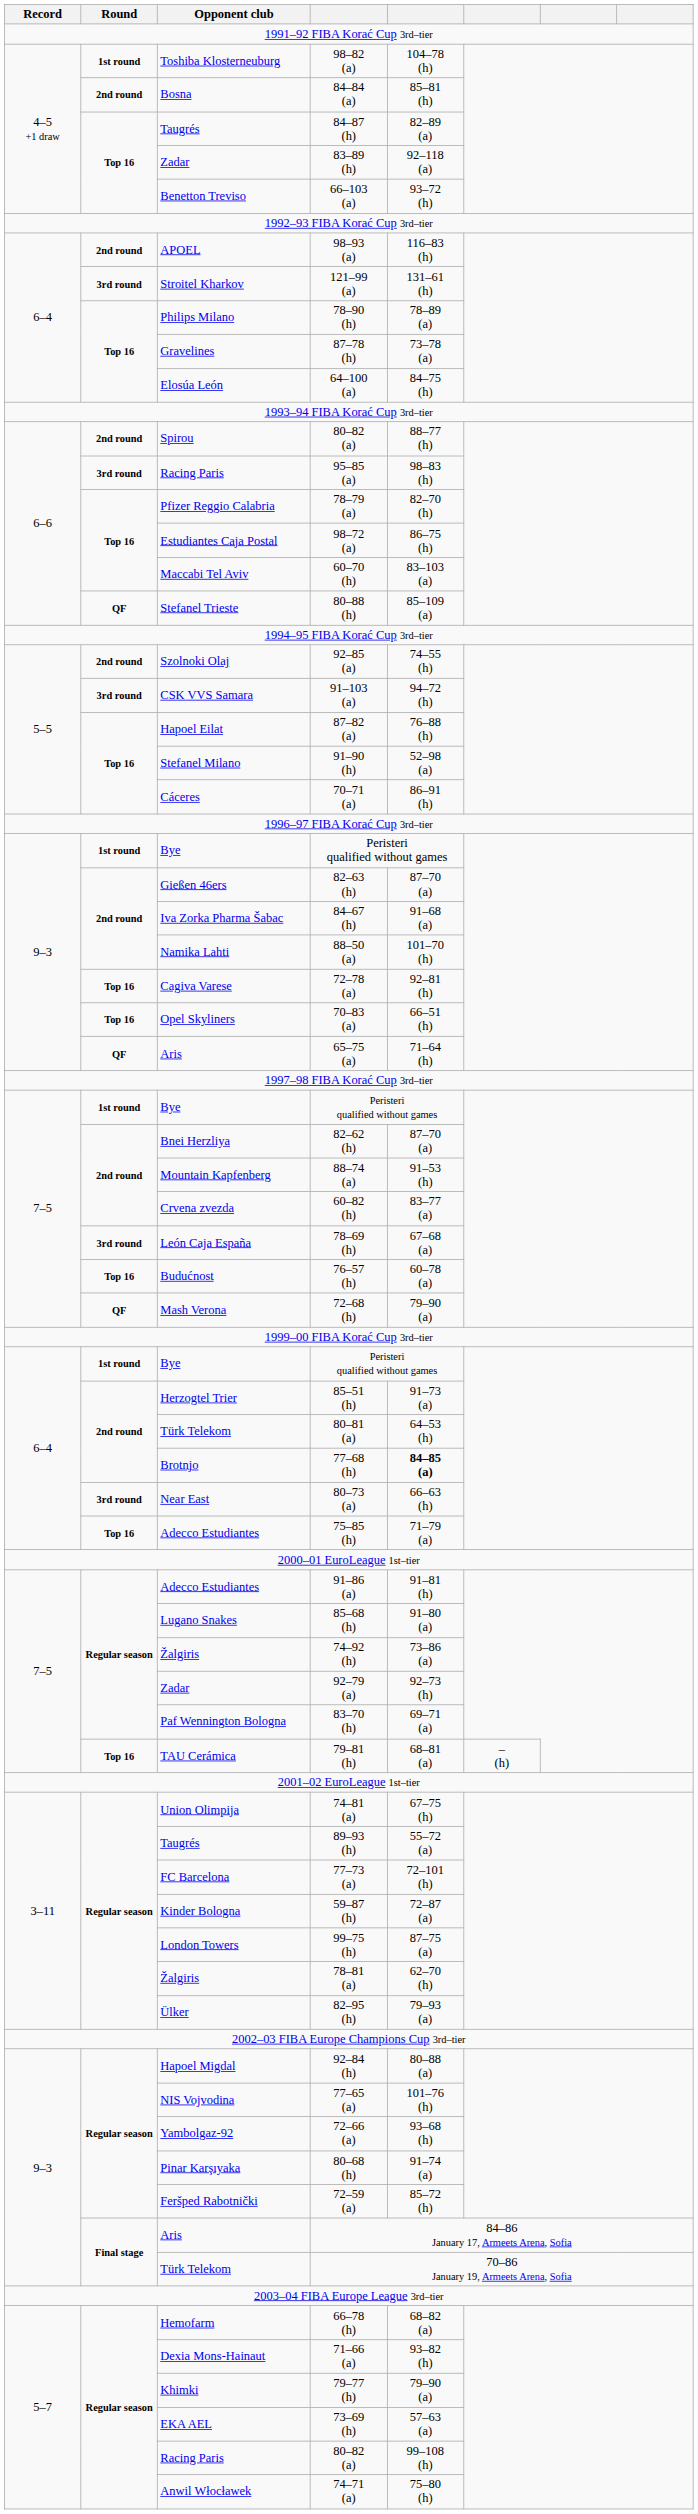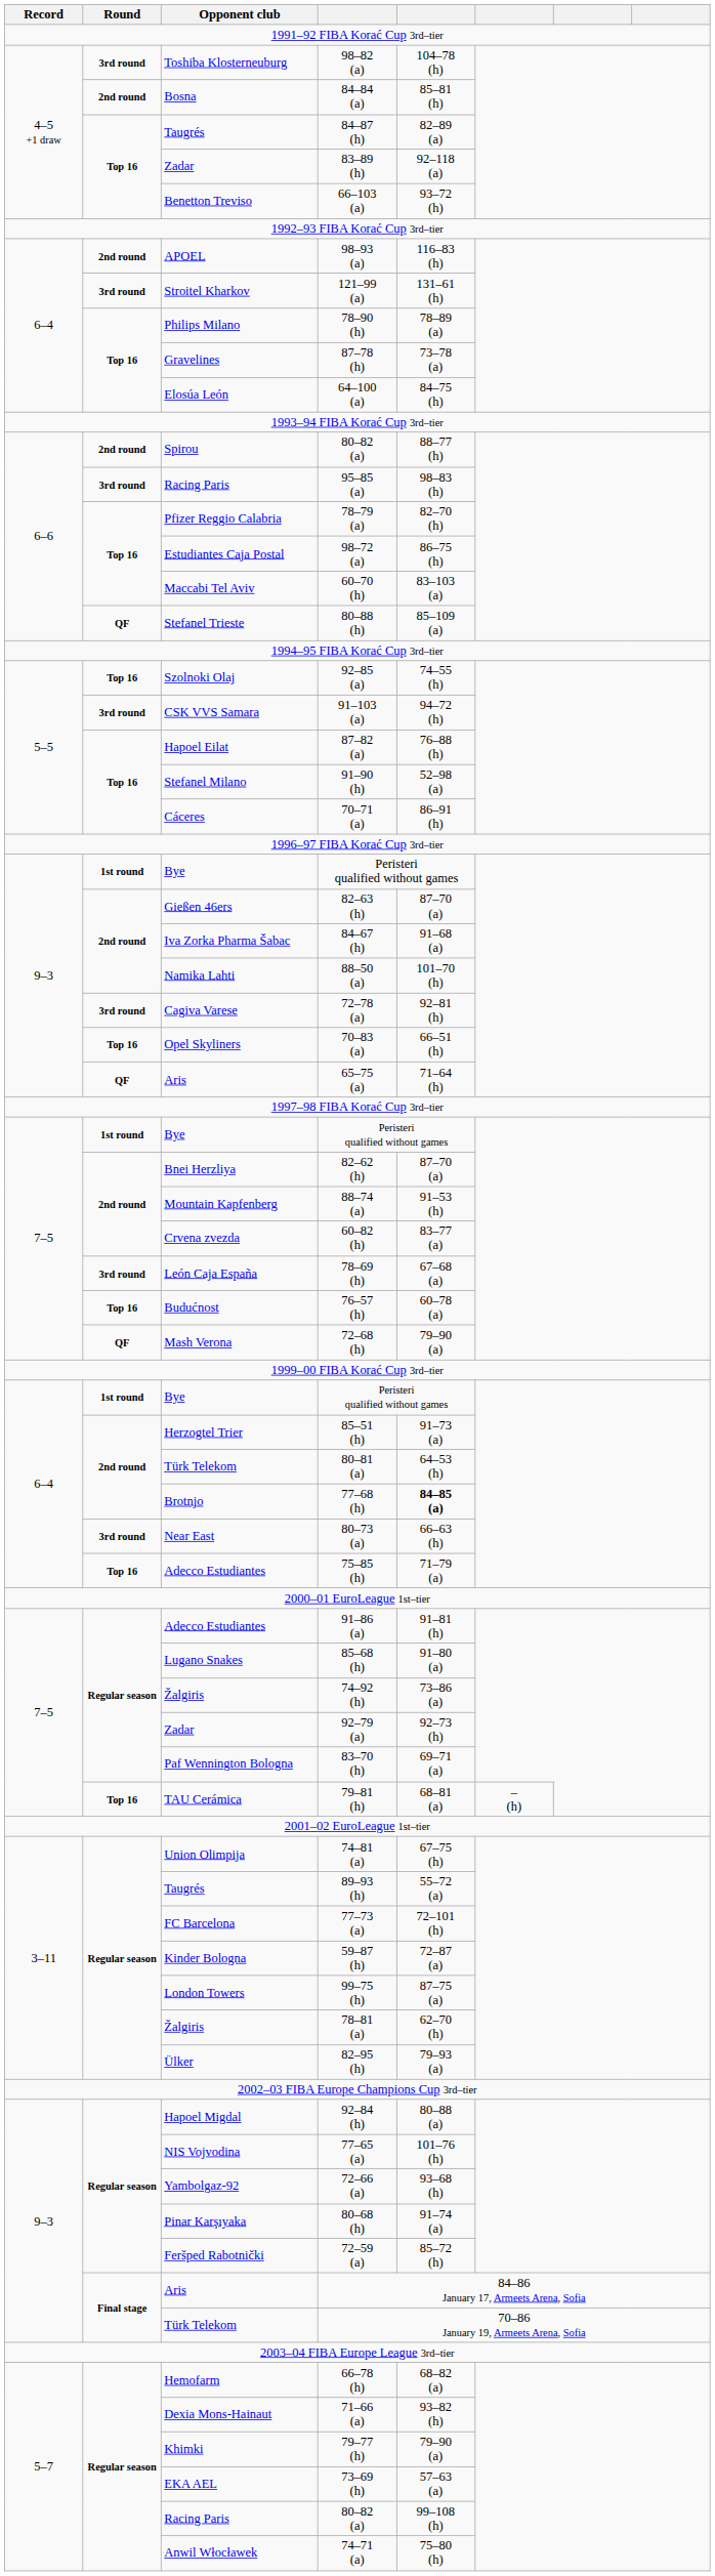98–82 (a) | Round: 1st round -> 3rd round
92–85 (a) | Round: 2nd round -> Top 16
72–78 (a) | Round: Top 16 -> 3rd round
